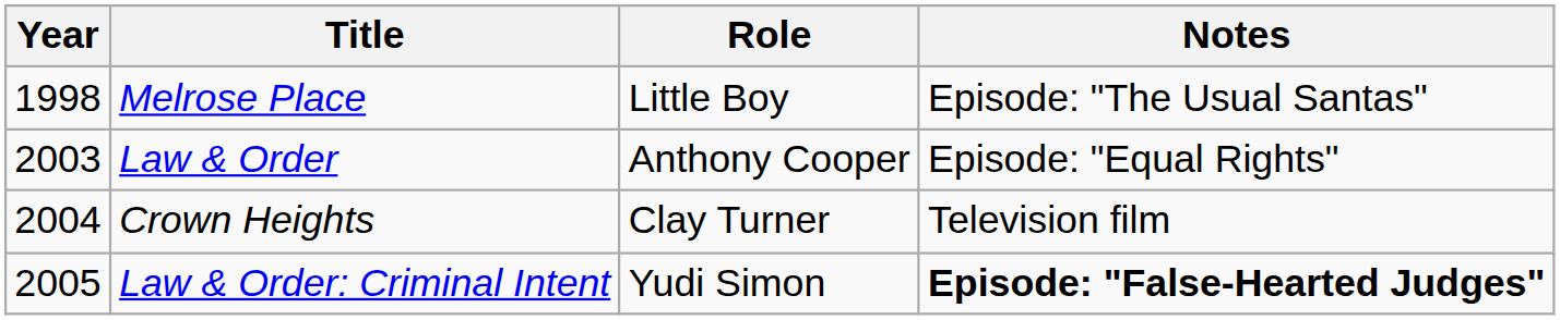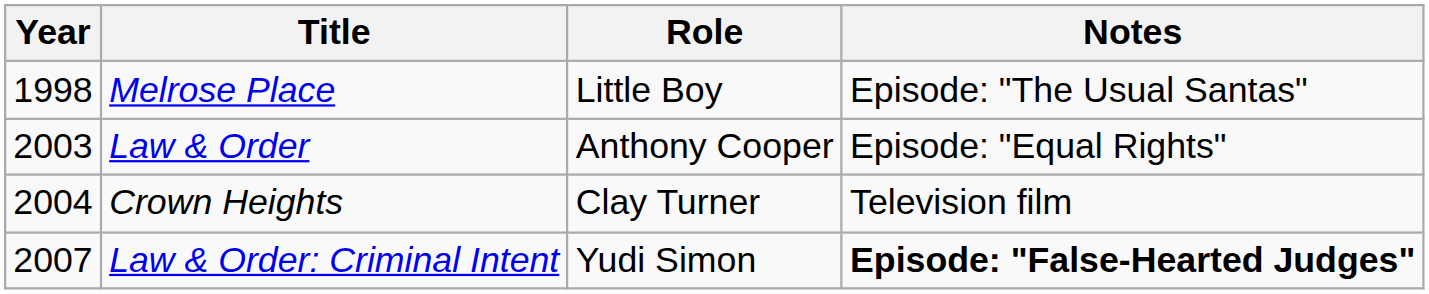Law & Order: Criminal Intent | Year: 2005 -> 2007
